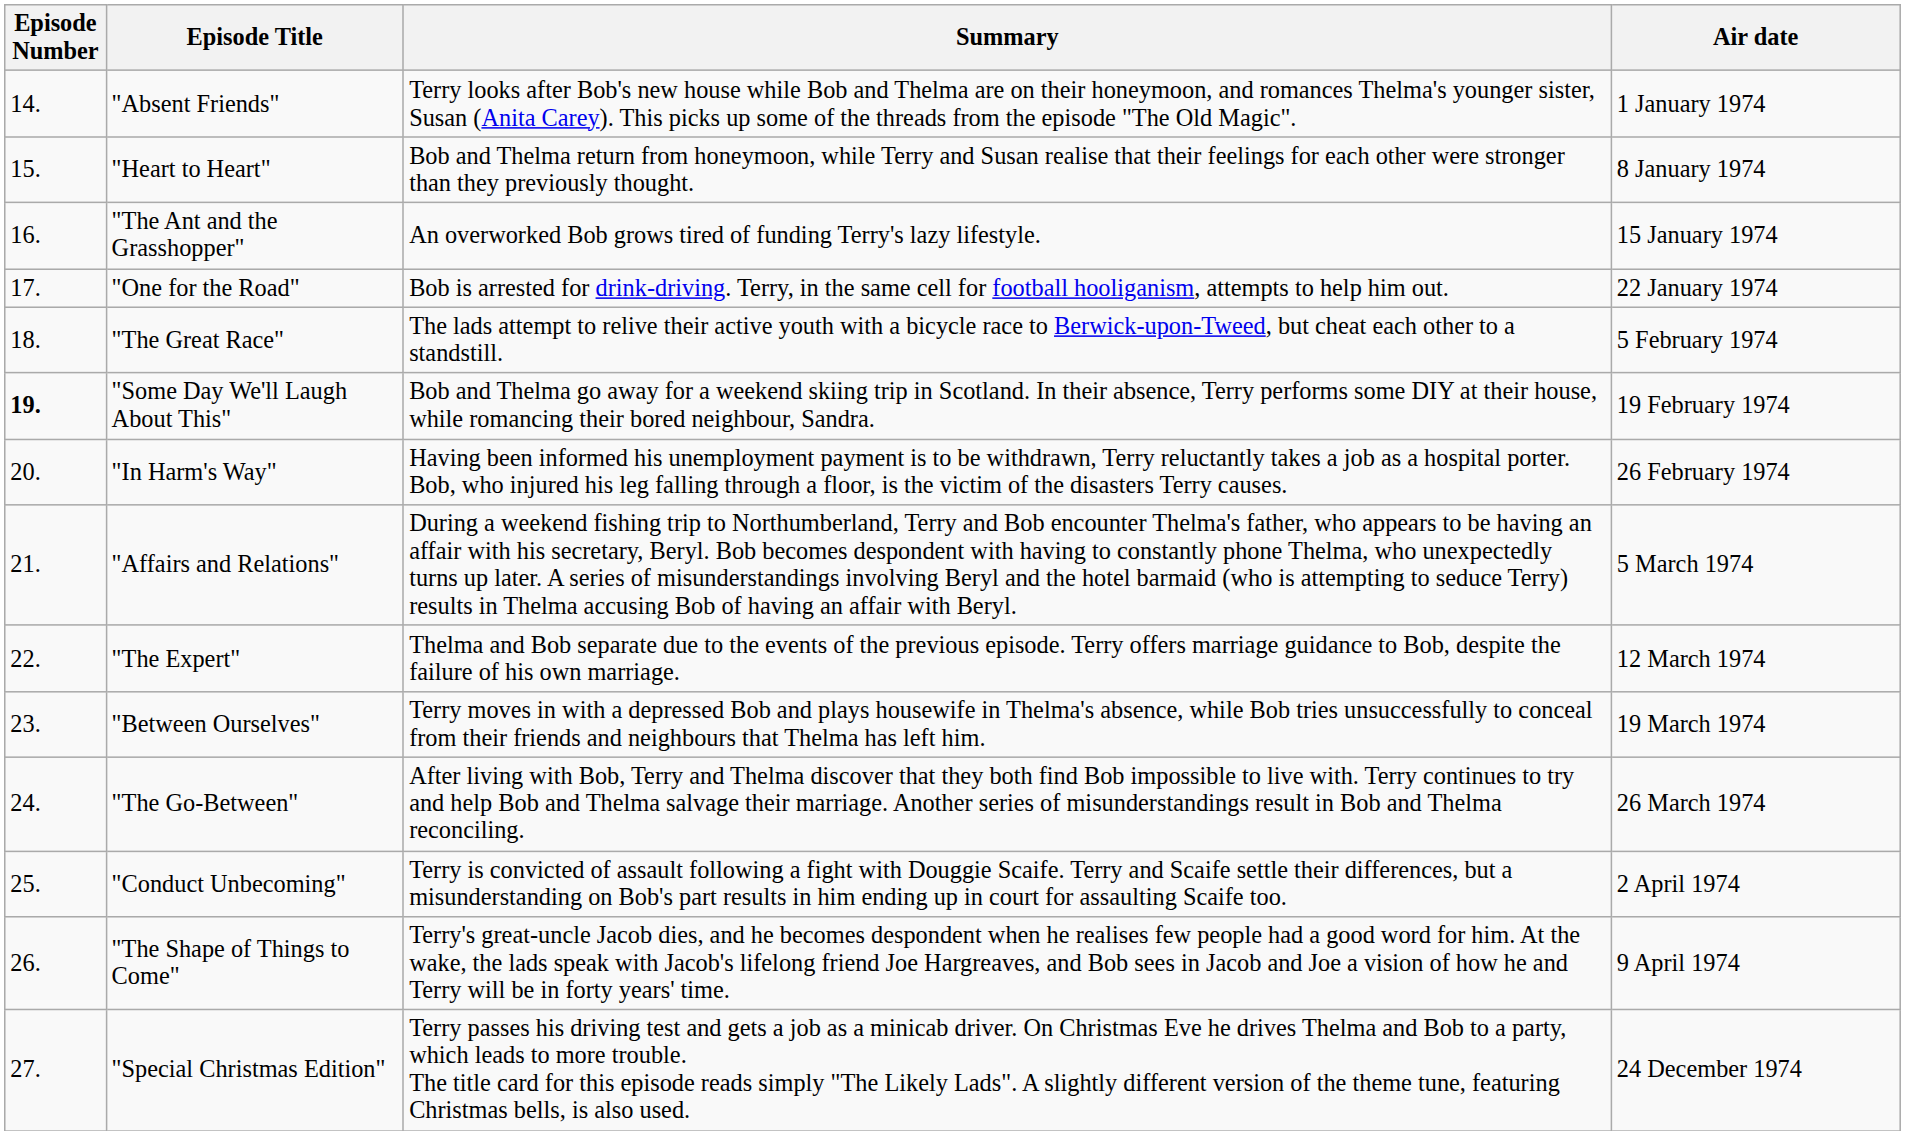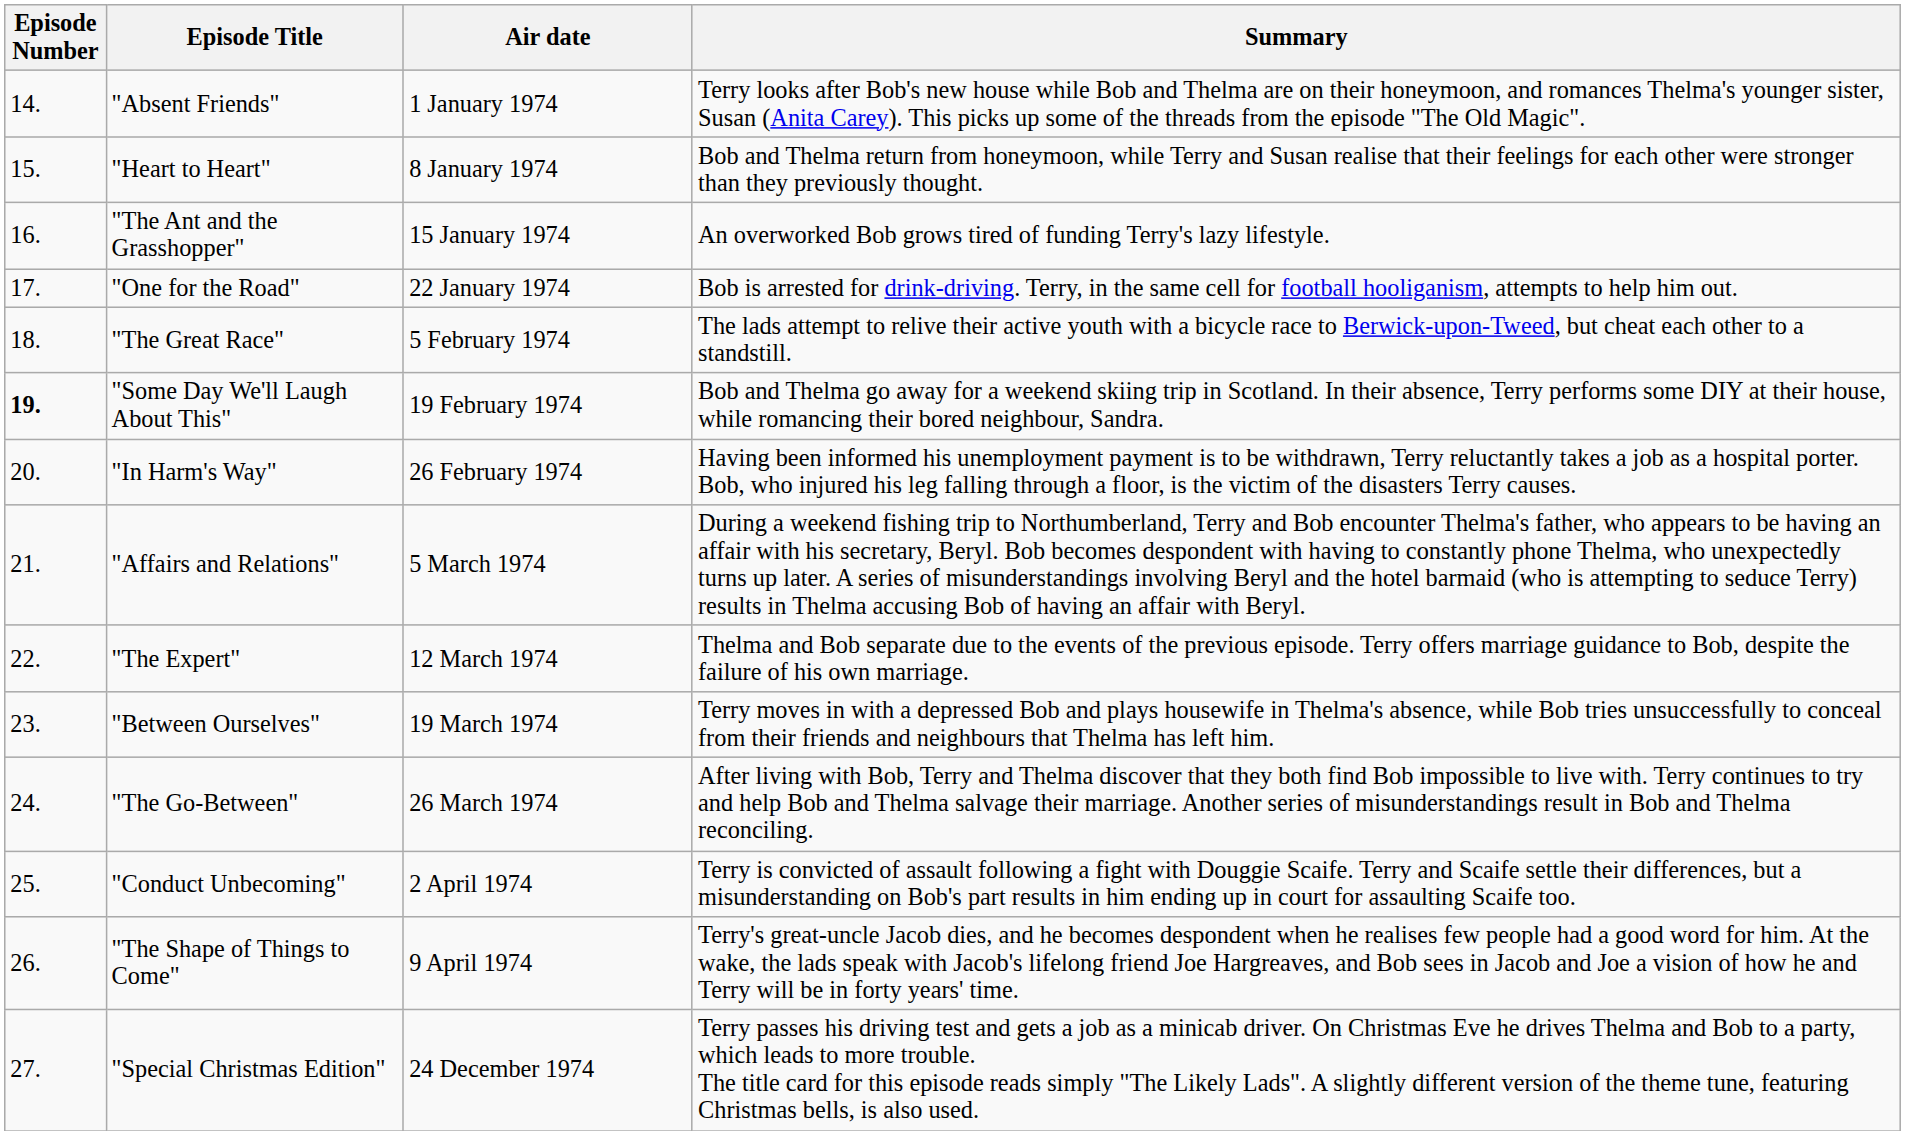columns swapped: Summary <-> Air date
